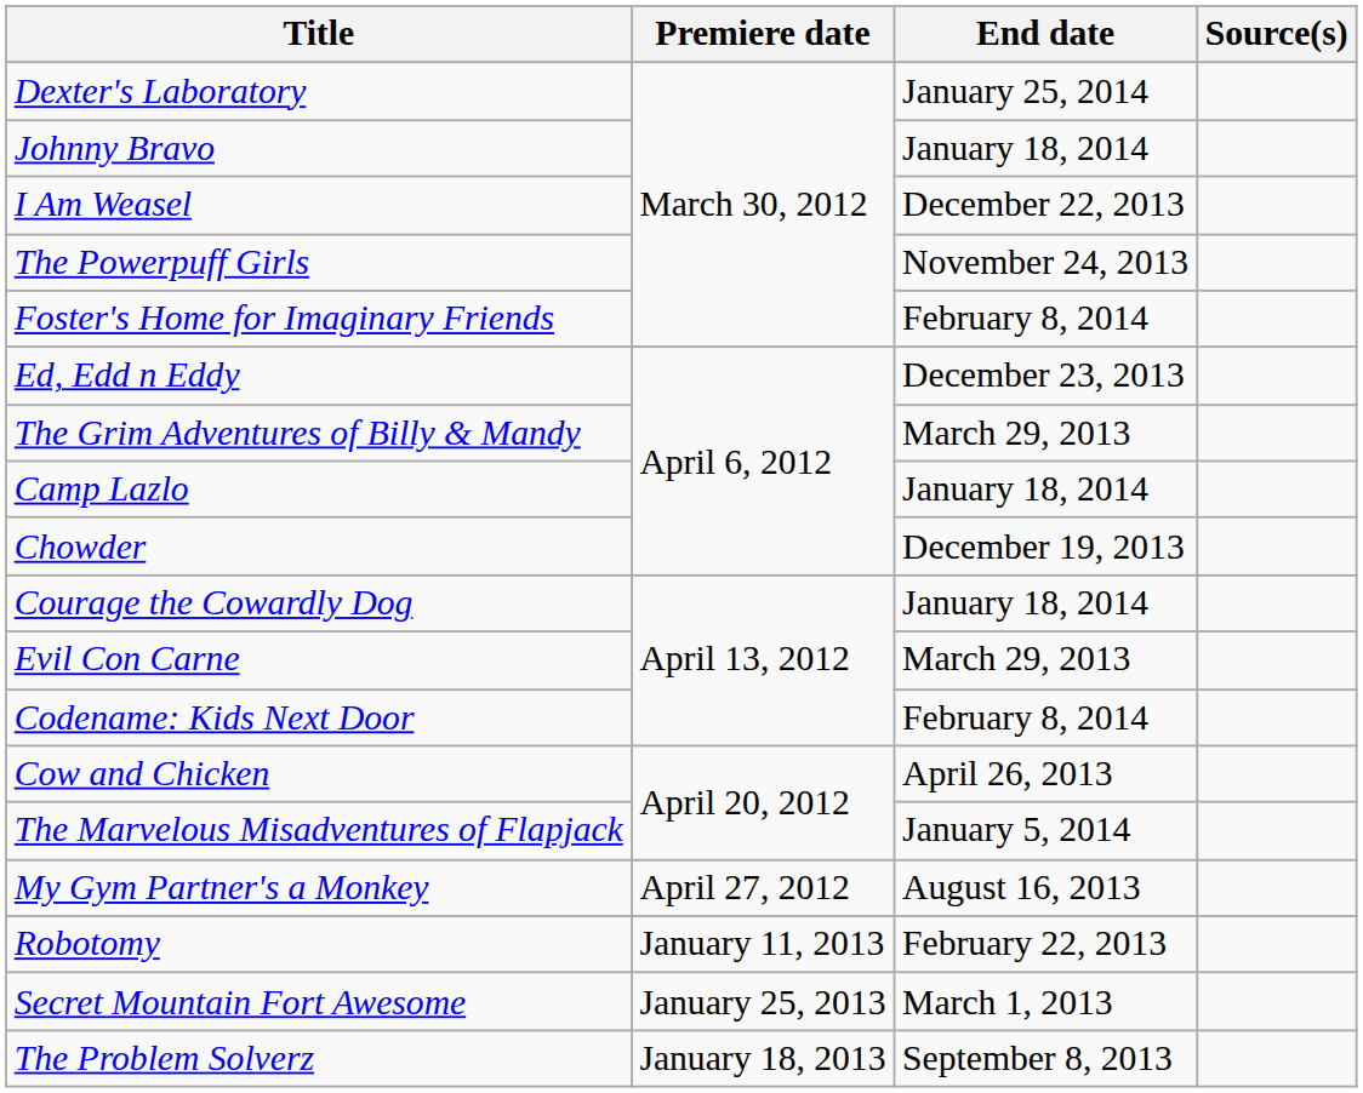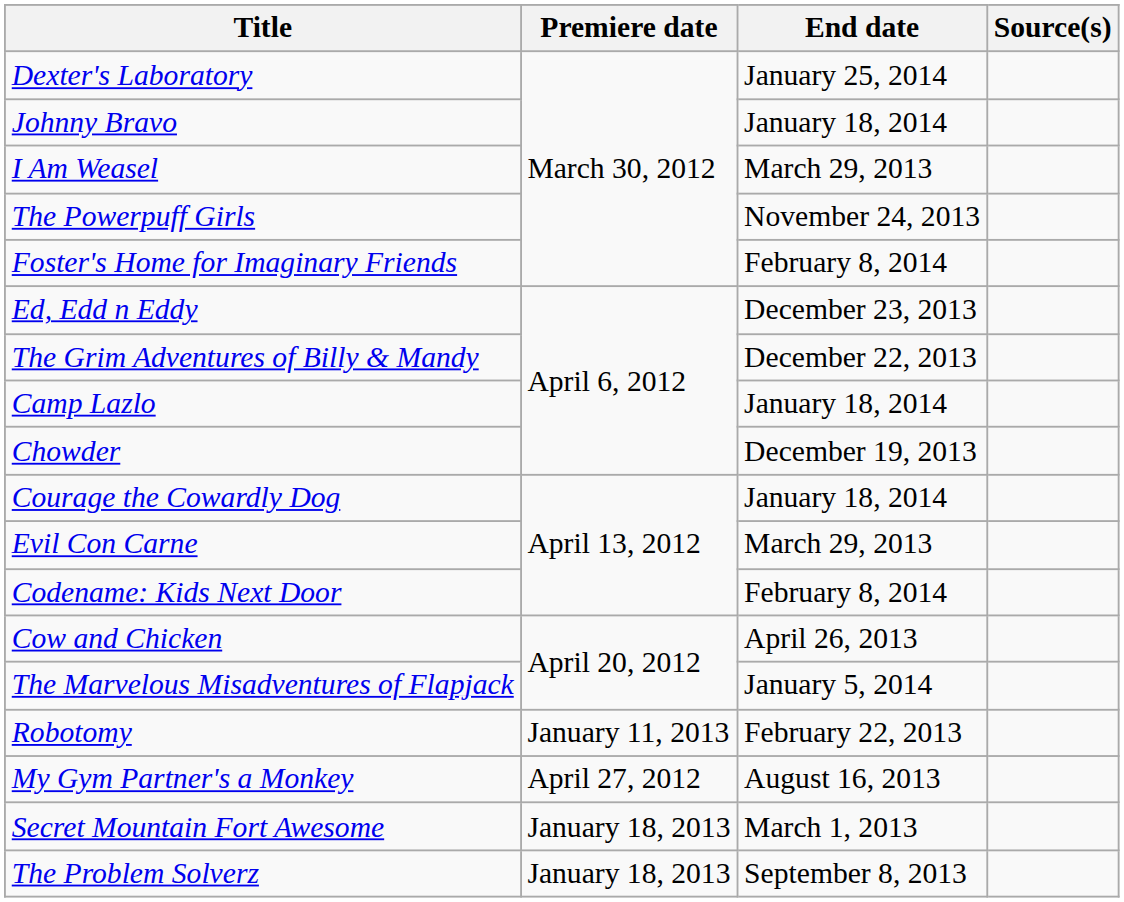I Am Weasel | End date: December 22, 2013 -> March 29, 2013
The Grim Adventures of Billy & Mandy | End date: March 29, 2013 -> December 22, 2013
rows swapped: My Gym Partner's a Monkey <-> Robotomy
Secret Mountain Fort Awesome | Premiere date: January 25, 2013 -> January 18, 2013
